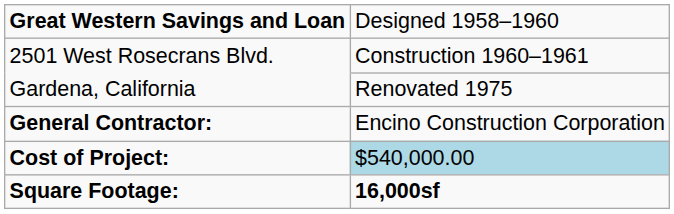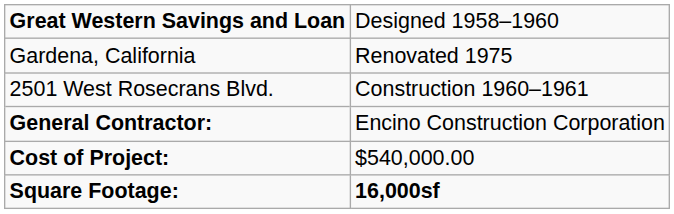rows swapped: 2501 West Rosecrans Blvd. <-> Gardena, California
Cost of Project: | column 2: lightblue background -> no background
